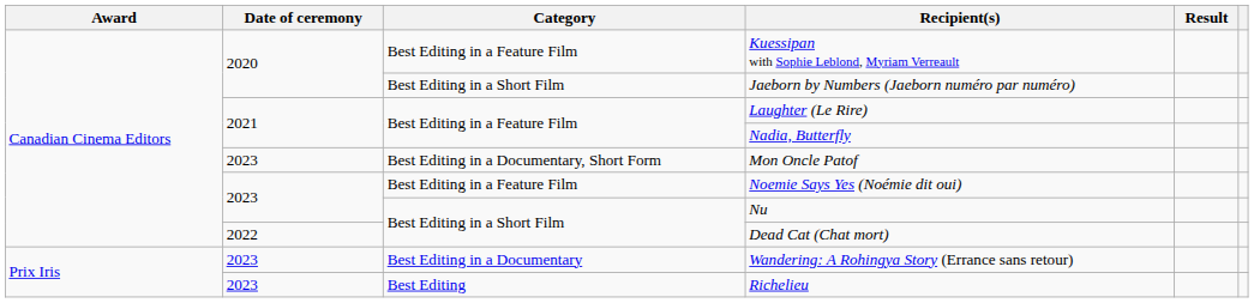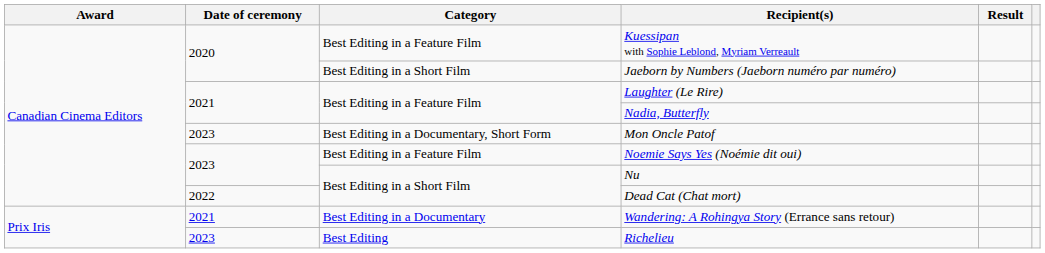Wandering: A Rohingya Story (Errance sans retour) | Date of ceremony: 2023 -> 2021
